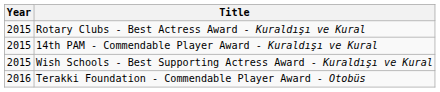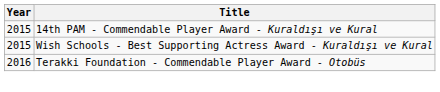- row: 2015 | Rotary Clubs - Best Actress Award - Kuraldışı ve Kural
